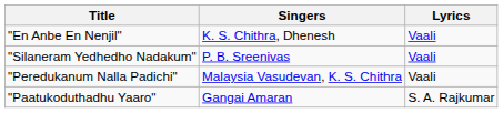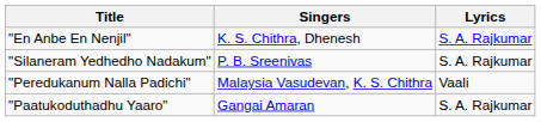"En Anbe En Nenjil" | Lyrics: Vaali -> S. A. Rajkumar
"Silaneram Yedhedho Nadakum" | Lyrics: Vaali -> S. A. Rajkumar
